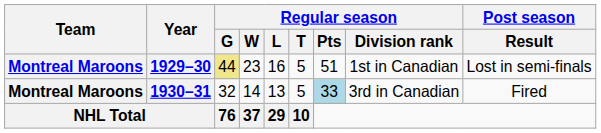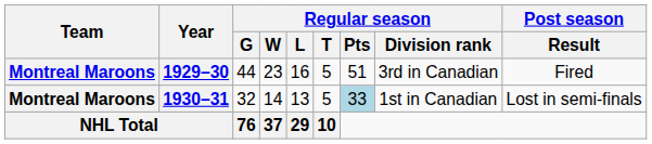1929–30 | Regular season / G: khaki background -> no background
1929–30 | Regular season / Division rank: 1st in Canadian -> 3rd in Canadian
1929–30 | Post season / Result: Lost in semi-finals -> Fired
1930–31 | Regular season / Division rank: 3rd in Canadian -> 1st in Canadian
1930–31 | Post season / Result: Fired -> Lost in semi-finals
